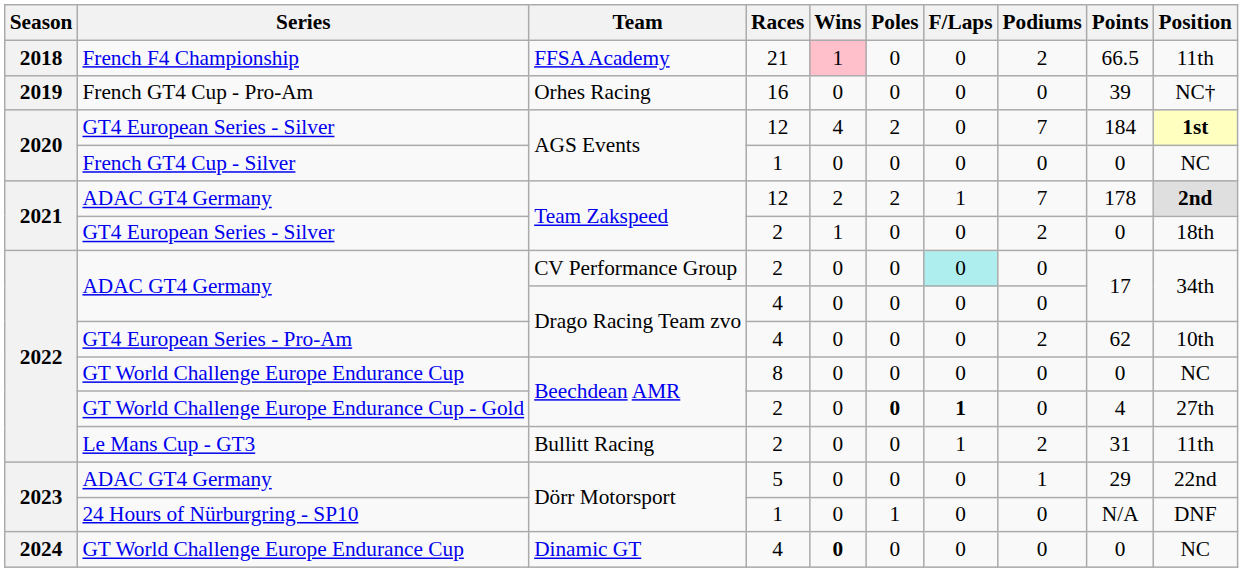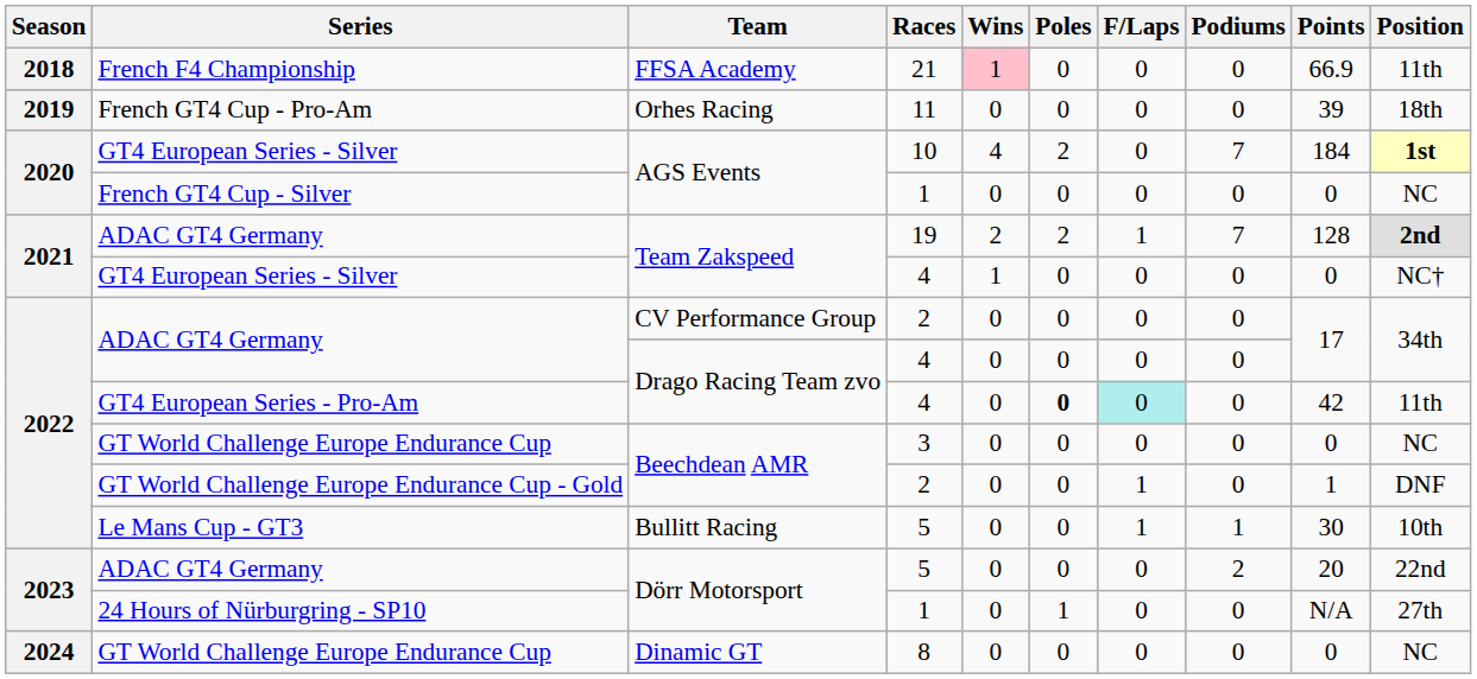French F4 Championship | Podiums: 2 -> 0
French F4 Championship | Points: 66.5 -> 66.9
French GT4 Cup - Pro-Am | Races: 16 -> 11
French GT4 Cup - Pro-Am | Position: NC† -> 18th
GT4 European Series - Silver / AGS Events | Races: 12 -> 10
ADAC GT4 Germany / Team Zakspeed | Races: 12 -> 19
ADAC GT4 Germany / Team Zakspeed | Points: 178 -> 128
GT4 European Series - Silver / Team Zakspeed | Races: 2 -> 4
GT4 European Series - Silver / Team Zakspeed | Podiums: 2 -> 0
GT4 European Series - Silver / Team Zakspeed | Position: 18th -> NC†
ADAC GT4 Germany / CV Performance Group | F/Laps: paleturquoise background -> no background
GT4 European Series - Pro-Am | Poles: normal -> bold
GT4 European Series - Pro-Am | F/Laps: no background -> paleturquoise background
GT4 European Series - Pro-Am | Podiums: 2 -> 0
GT4 European Series - Pro-Am | Points: 62 -> 42
GT4 European Series - Pro-Am | Position: 10th -> 11th
GT World Challenge Europe Endurance Cup / Beechdean AMR | Races: 8 -> 3
GT World Challenge Europe Endurance Cup - Gold | Poles: bold -> normal
GT World Challenge Europe Endurance Cup - Gold | F/Laps: bold -> normal
GT World Challenge Europe Endurance Cup - Gold | Points: 4 -> 1
GT World Challenge Europe Endurance Cup - Gold | Position: 27th -> DNF
Le Mans Cup - GT3 | Races: 2 -> 5
Le Mans Cup - GT3 | Podiums: 2 -> 1
Le Mans Cup - GT3 | Points: 31 -> 30
Le Mans Cup - GT3 | Position: 11th -> 10th
ADAC GT4 Germany / Dörr Motorsport | Podiums: 1 -> 2
ADAC GT4 Germany / Dörr Motorsport | Points: 29 -> 20
24 Hours of Nürburgring - SP10 | Position: DNF -> 27th
GT World Challenge Europe Endurance Cup / Dinamic GT | Races: 4 -> 8
GT World Challenge Europe Endurance Cup / Dinamic GT | Wins: bold -> normal
